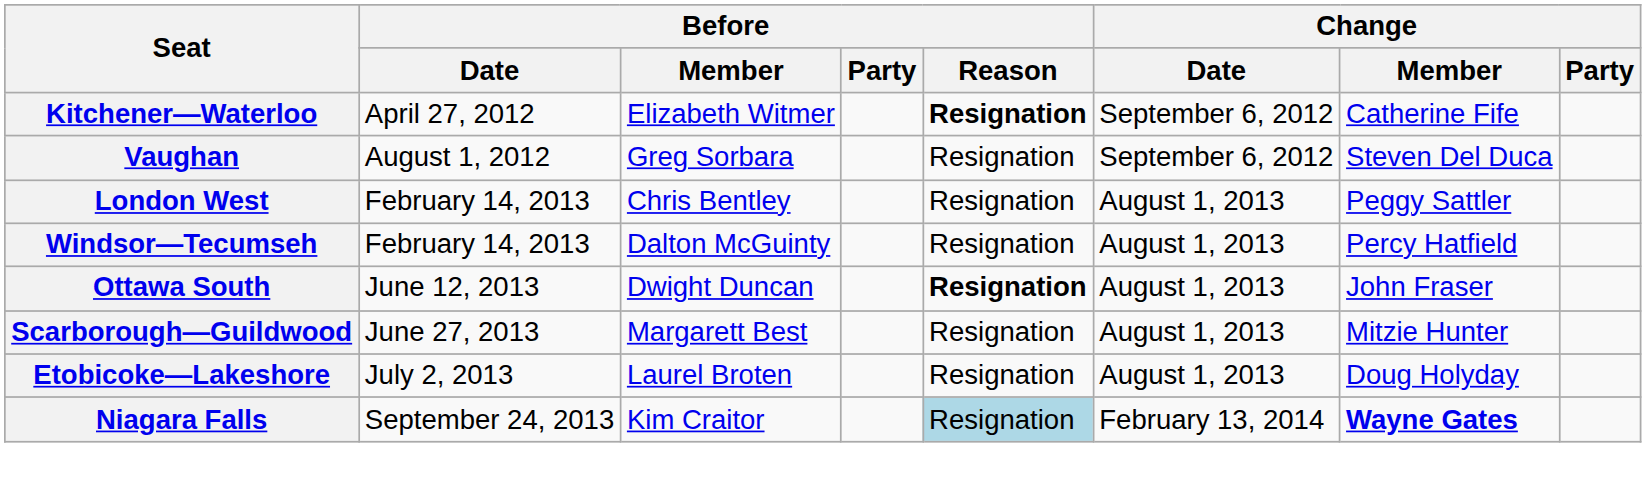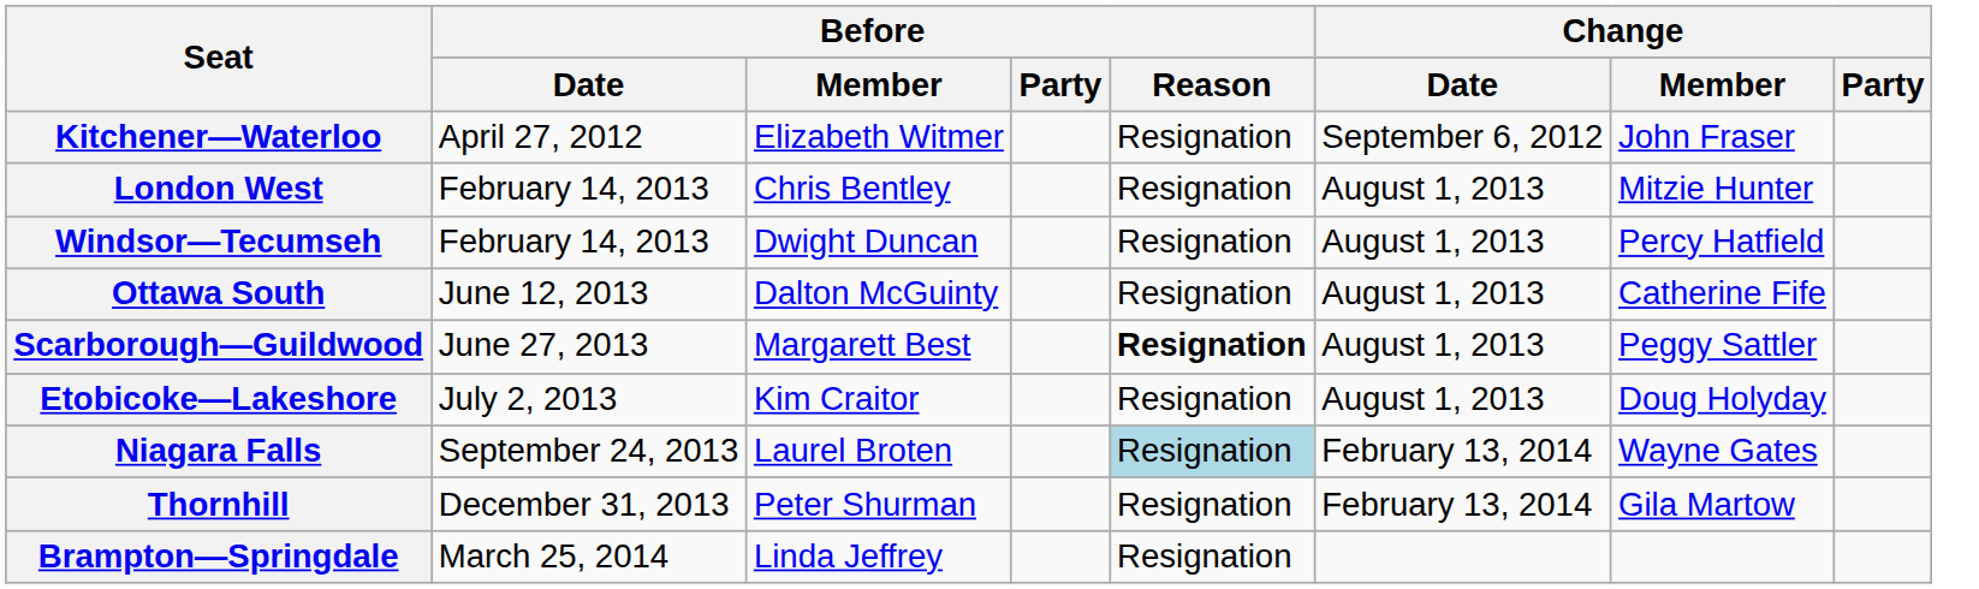Kitchener—Waterloo | Before / Reason: bold -> normal
Kitchener—Waterloo | Change / Member: Catherine Fife -> John Fraser
- row: Vaughan | August 1, 2012 | Greg Sorbara | Resignation | September 6, 2012 | Steven Del Duca
London West | Change / Member: Peggy Sattler -> Mitzie Hunter
Windsor—Tecumseh | Before / Member: Dalton McGuinty -> Dwight Duncan
Ottawa South | Before / Member: Dwight Duncan -> Dalton McGuinty
Ottawa South | Before / Reason: bold -> normal
Ottawa South | Change / Member: John Fraser -> Catherine Fife
Scarborough—Guildwood | Before / Reason: normal -> bold
Scarborough—Guildwood | Change / Member: Mitzie Hunter -> Peggy Sattler
Etobicoke—Lakeshore | Before / Member: Laurel Broten -> Kim Craitor
Niagara Falls | Before / Member: Kim Craitor -> Laurel Broten
Niagara Falls | Change / Member: bold -> normal
+ row: Thornhill | December 31, 2013 | Peter Shurman | Resignation | February 13, 2014 | Gila Martow
+ row: Brampton—Springdale | March 25, 2014 | Linda Jeffrey | Resignation
